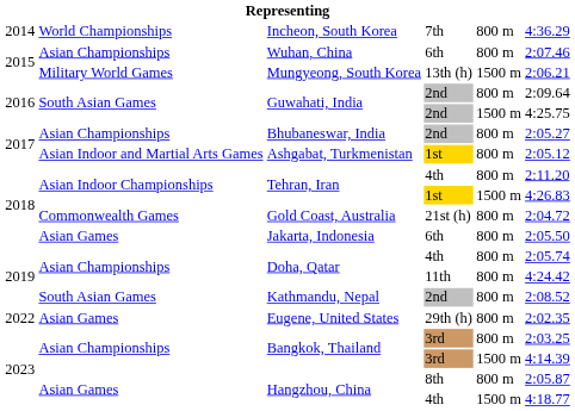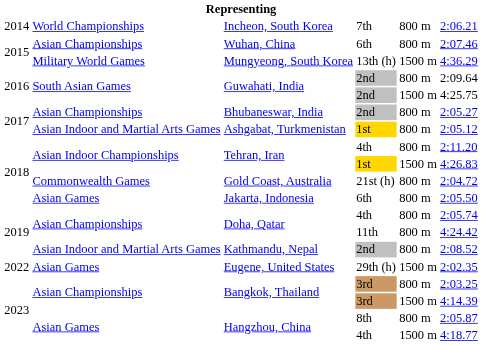Incheon, South Korea | column 6: 4:36.29 -> 2:06.21
Mungyeong, South Korea | column 6: 2:06.21 -> 4:36.29
Kathmandu, Nepal | column 2: South Asian Games -> Asian Indoor and Martial Arts Games
Eugene, United States | column 5: 800 m -> 1500 m
